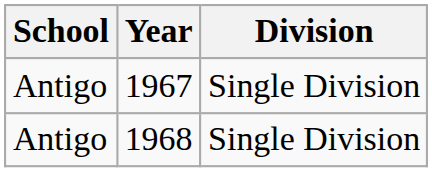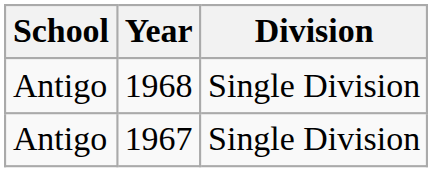rows swapped: 1967 <-> 1968
